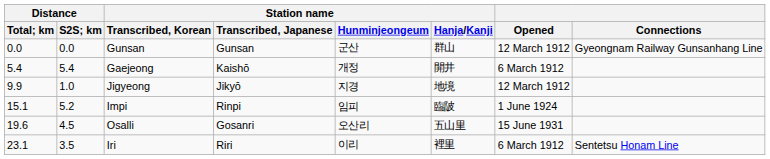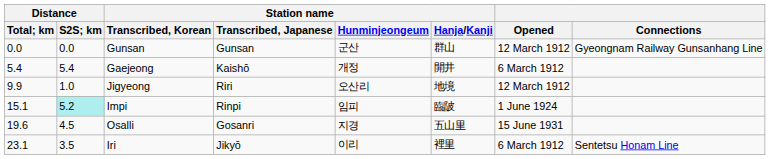Jigyeong | Station name / Transcribed, Japanese: Jikyō -> Riri
Jigyeong | Station name / Hunminjeongeum: 지경 -> 오산리
Impi | Distance / S2S; km: no background -> paleturquoise background
Osalli | Station name / Hunminjeongeum: 오산리 -> 지경
Iri | Station name / Transcribed, Japanese: Riri -> Jikyō
